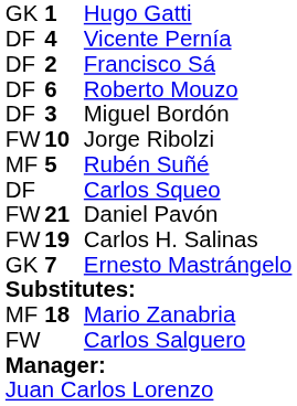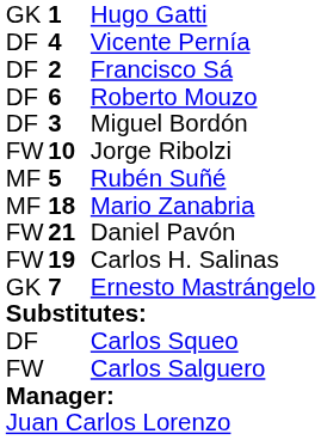rows swapped: Mario Zanabria <-> Carlos Squeo
